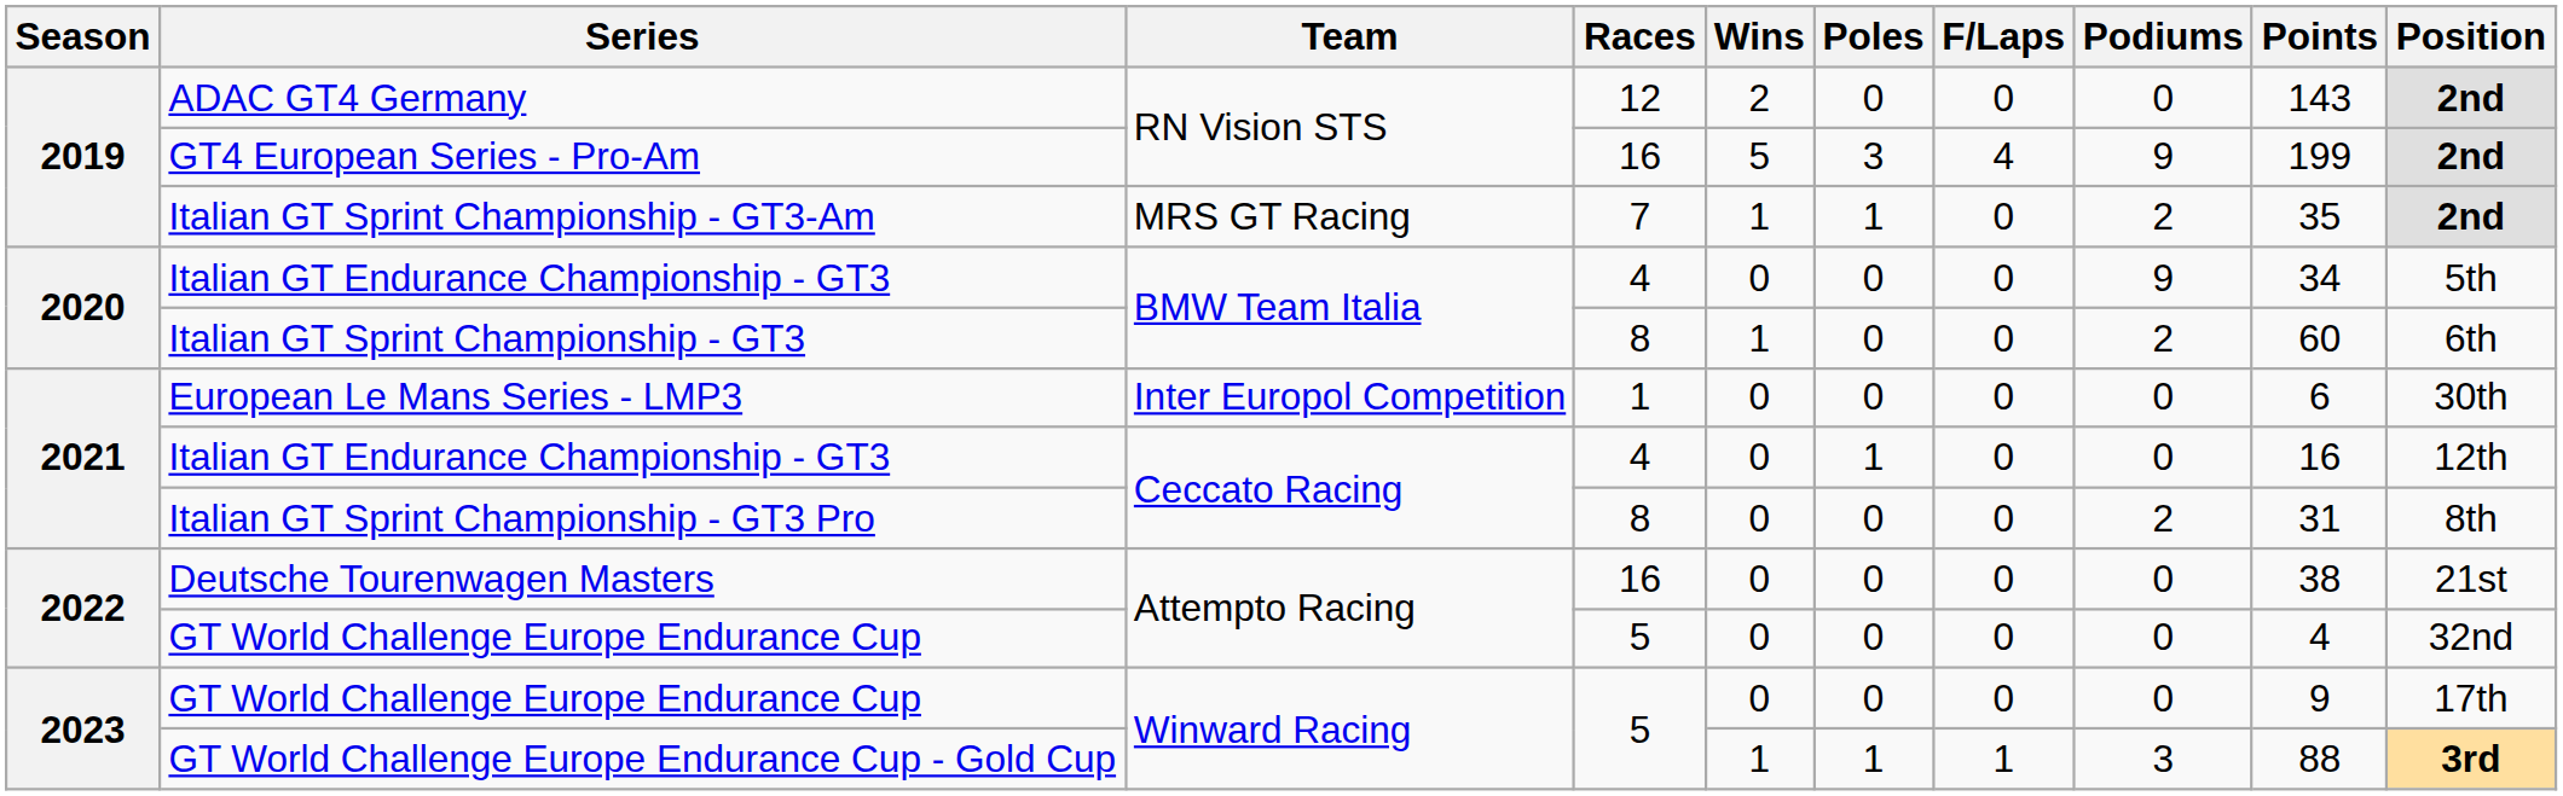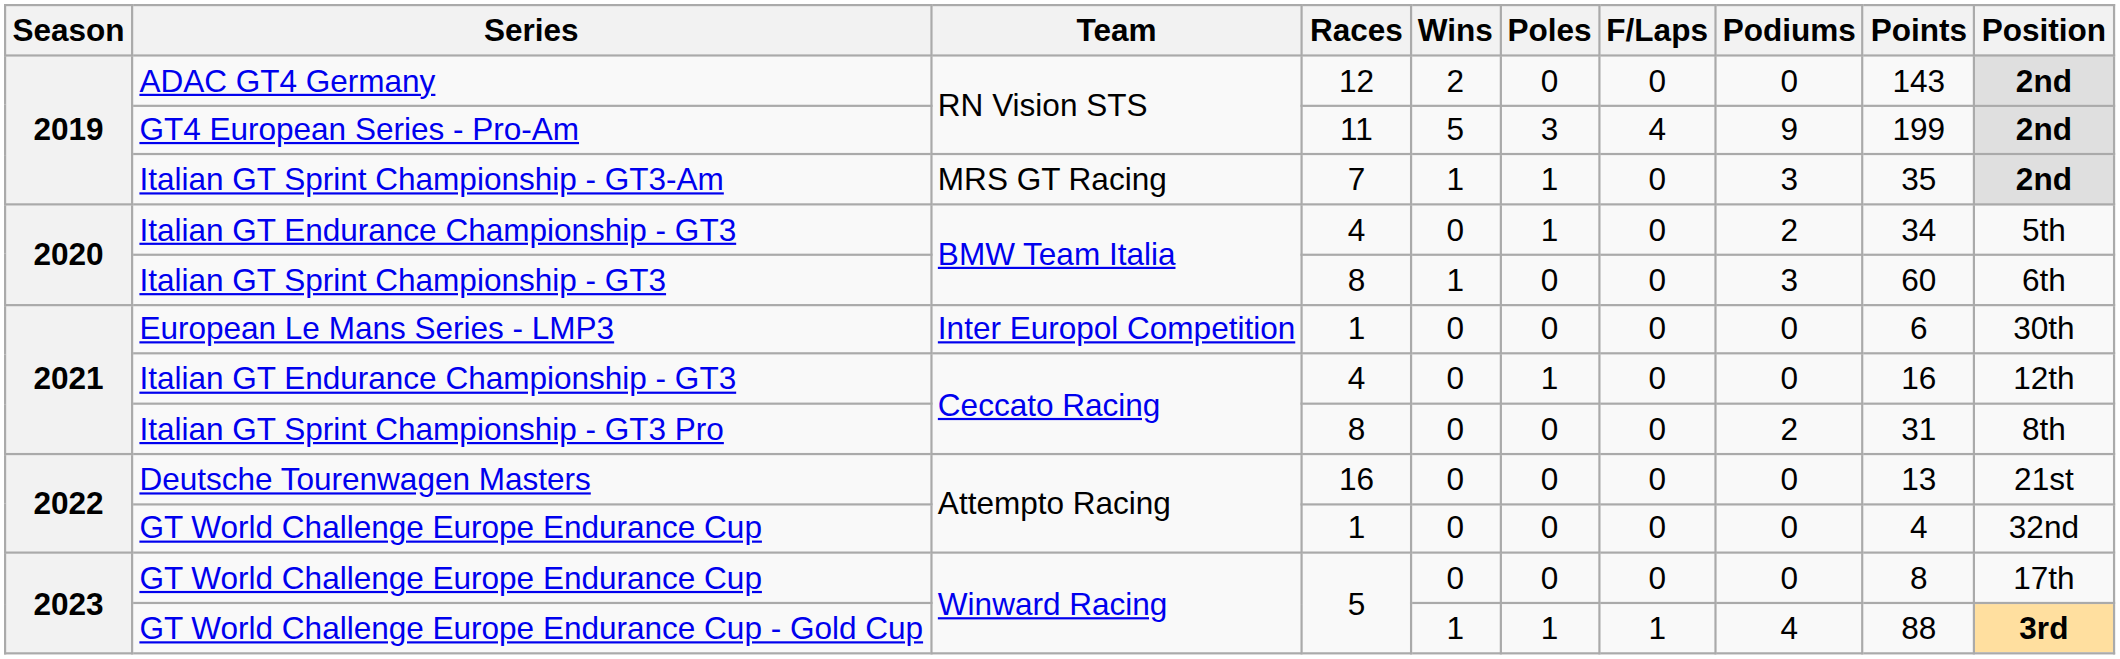GT4 European Series - Pro-Am | Races: 16 -> 11
Italian GT Sprint Championship - GT3-Am | Podiums: 2 -> 3
Italian GT Endurance Championship - GT3 / BMW Team Italia | Poles: 0 -> 1
Italian GT Endurance Championship - GT3 / BMW Team Italia | Podiums: 9 -> 2
Italian GT Sprint Championship - GT3 | Podiums: 2 -> 3
Deutsche Tourenwagen Masters | Points: 38 -> 13
GT World Challenge Europe Endurance Cup / Attempto Racing | Races: 5 -> 1
GT World Challenge Europe Endurance Cup / Winward Racing | Points: 9 -> 8
GT World Challenge Europe Endurance Cup - Gold Cup | Podiums: 3 -> 4
